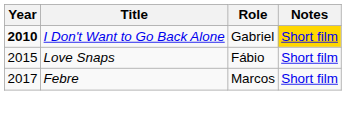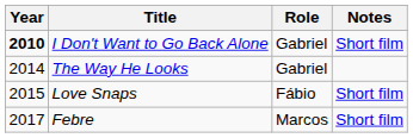I Don't Want to Go Back Alone | Notes: gold background -> no background
+ row: 2014 | The Way He Looks | Gabriel
